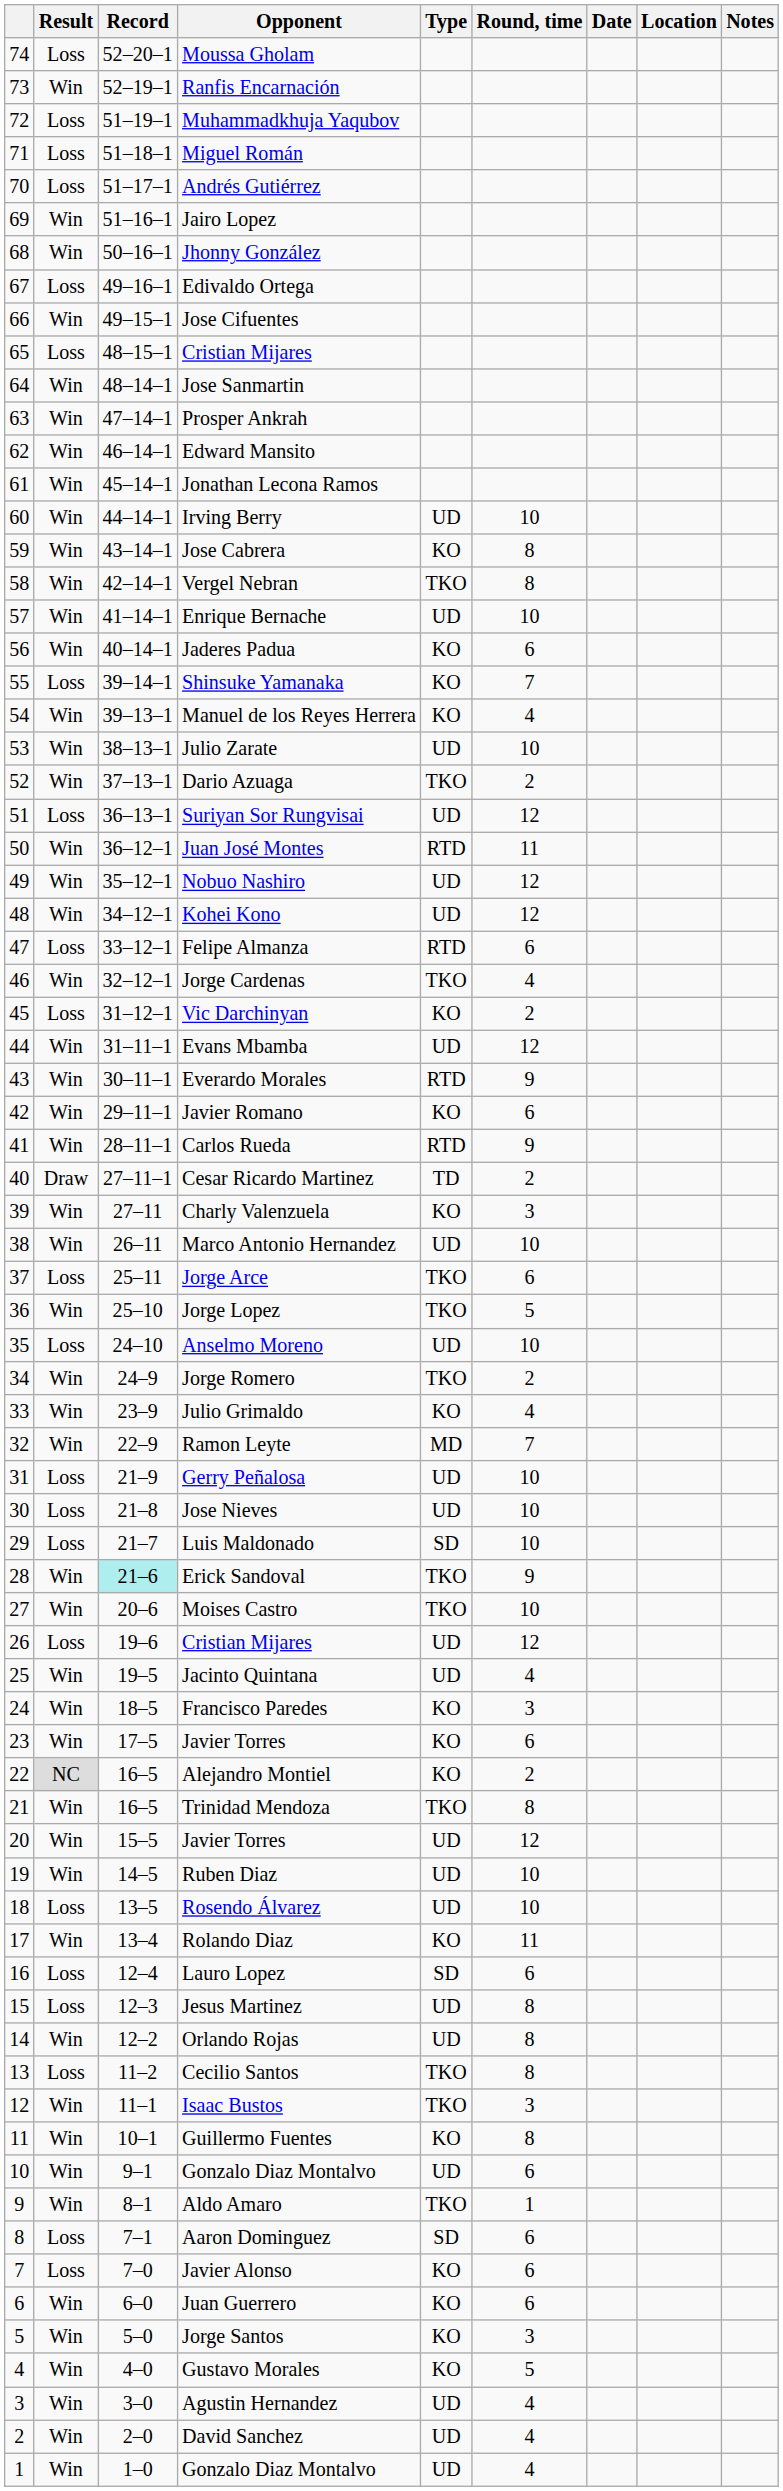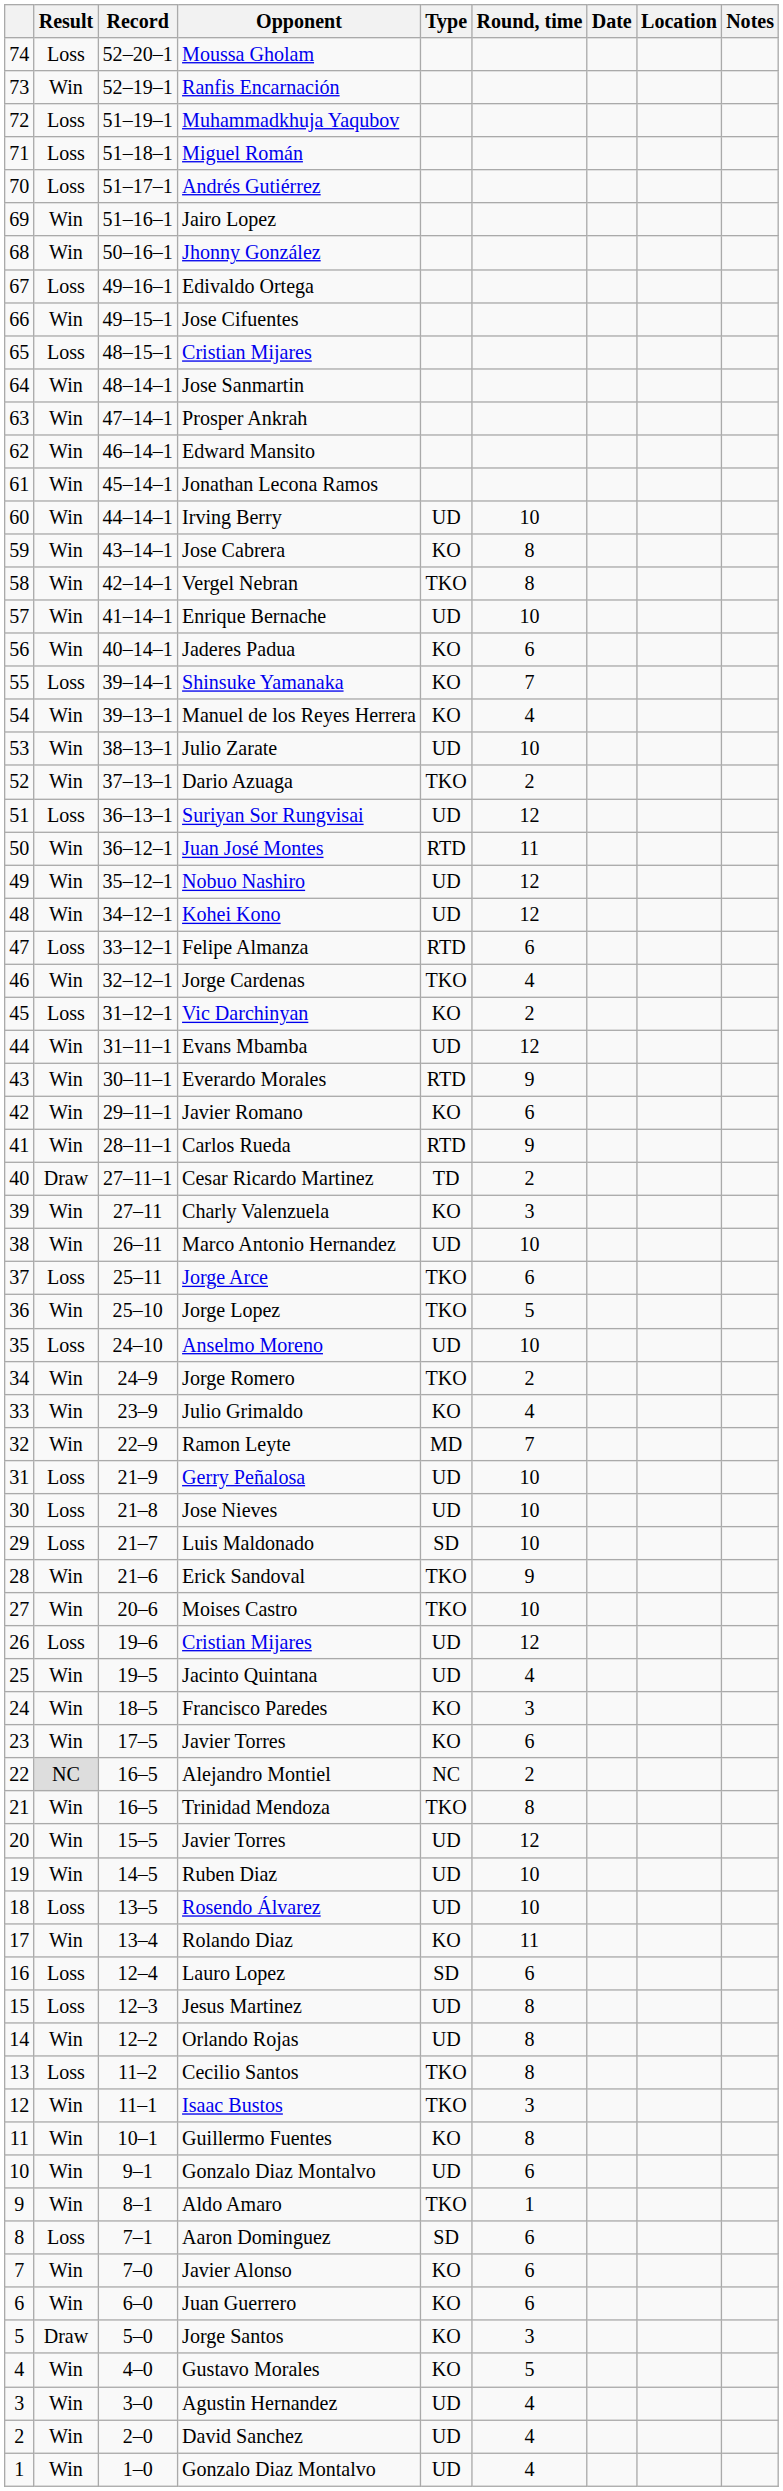Erick Sandoval | Record: paleturquoise background -> no background
Alejandro Montiel | Type: KO -> NC
Javier Alonso | Result: Loss -> Win
Jorge Santos | Result: Win -> Draw
